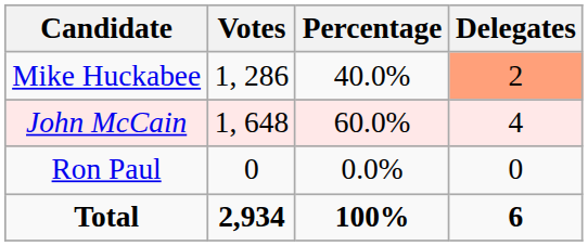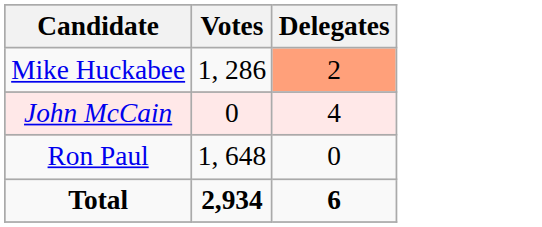- column: Percentage | 40.0% | 60.0% | 0.0% | 100%
John McCain | Votes: 1, 648 -> 0
Ron Paul | Votes: 0 -> 1, 648
